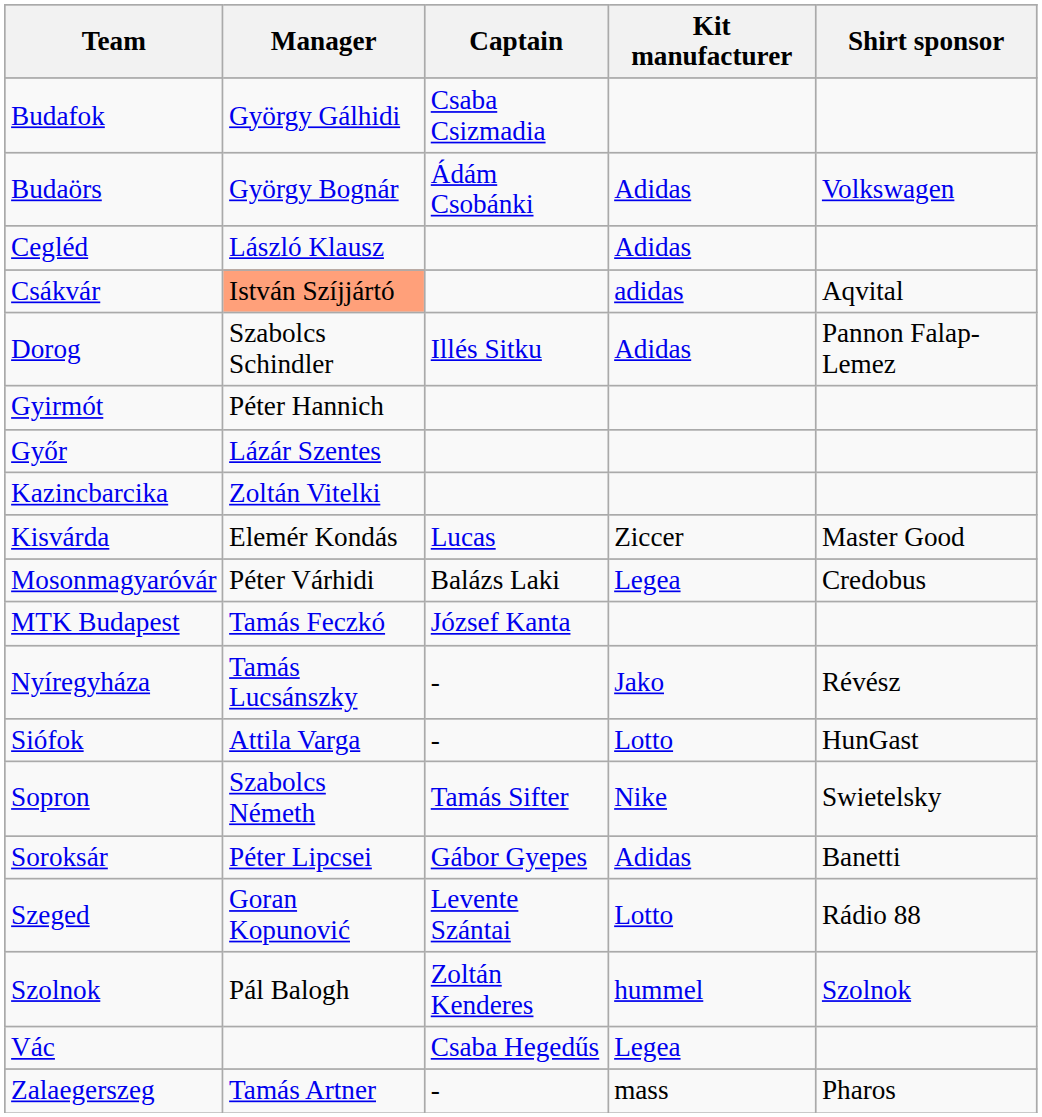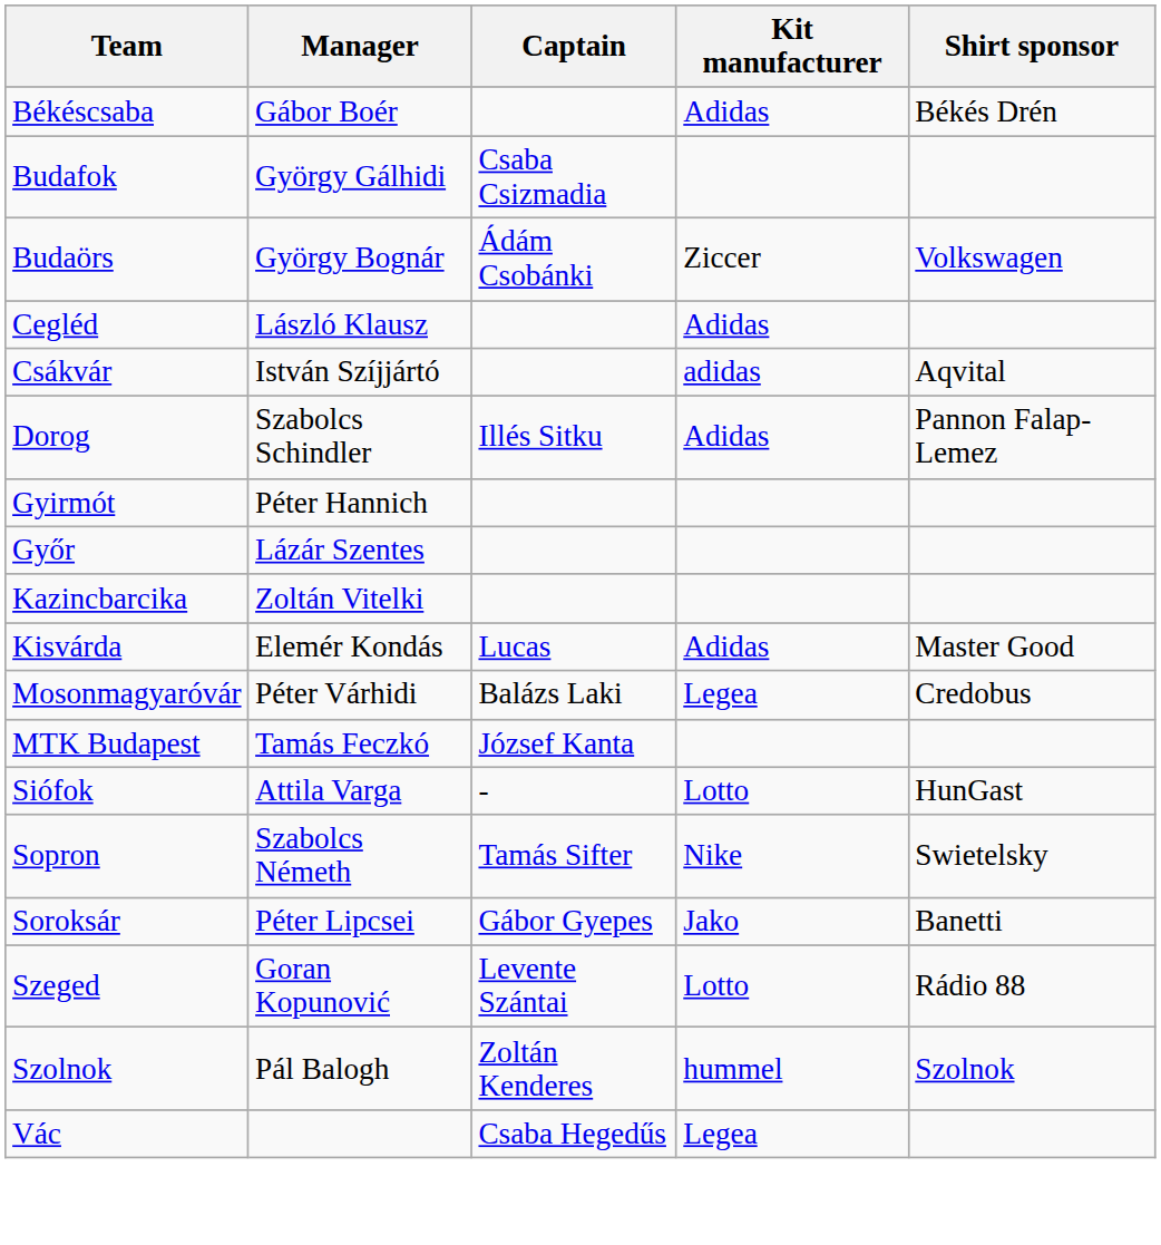+ row: Békéscsaba | Gábor Boér | Adidas | Békés Drén
Budaörs | Kit manufacturer: Adidas -> Ziccer
Csákvár | Manager: lightsalmon background -> no background
Kisvárda | Kit manufacturer: Ziccer -> Adidas
- row: Nyíregyháza | Tamás Lucsánszky | - | Jako | Révész
Soroksár | Kit manufacturer: Adidas -> Jako
- row: Zalaegerszeg | Tamás Artner | - | mass | Pharos
